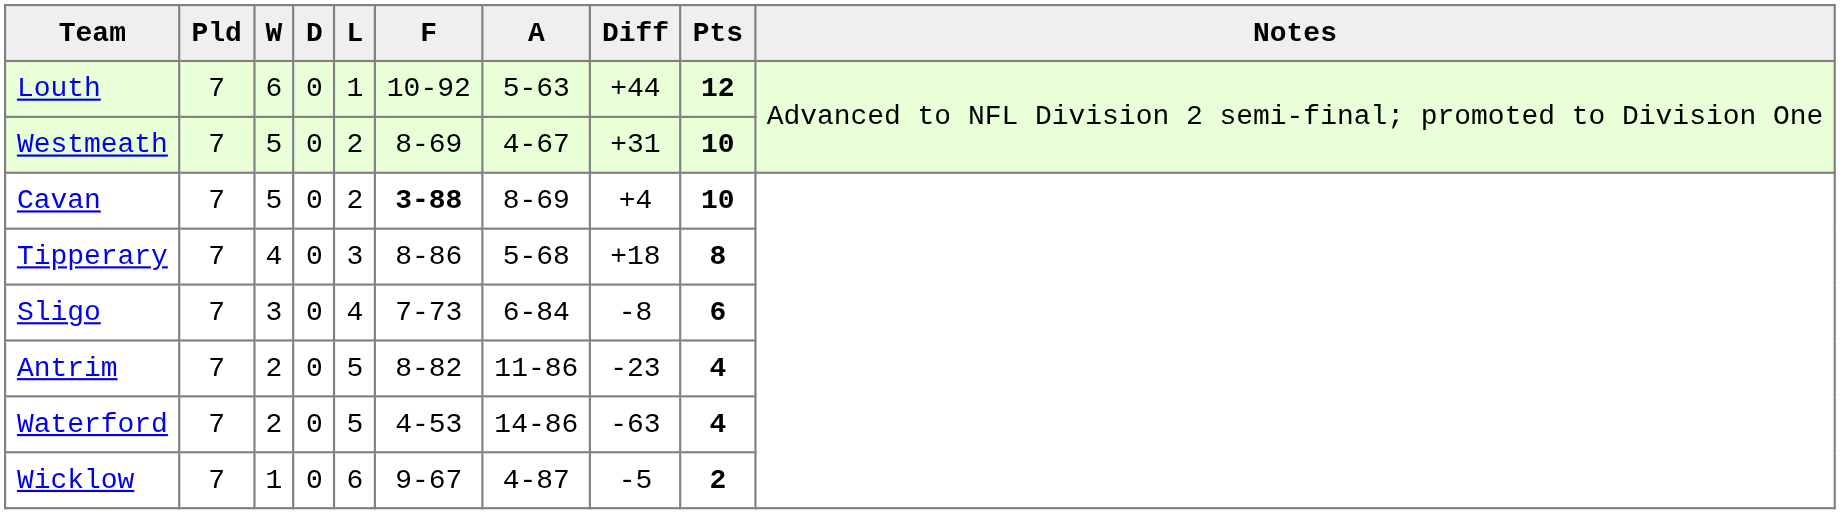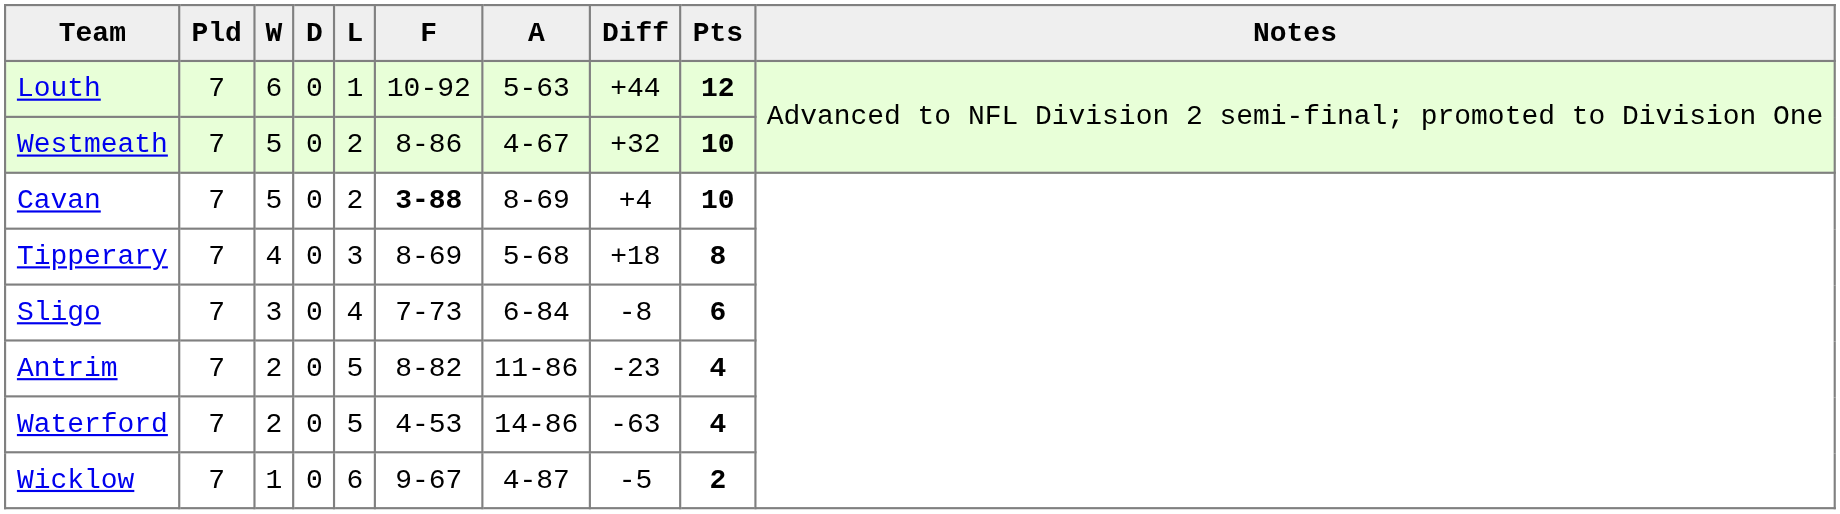Westmeath | F: 8-69 -> 8-86
Westmeath | Diff: +31 -> +32
Tipperary | F: 8-86 -> 8-69
